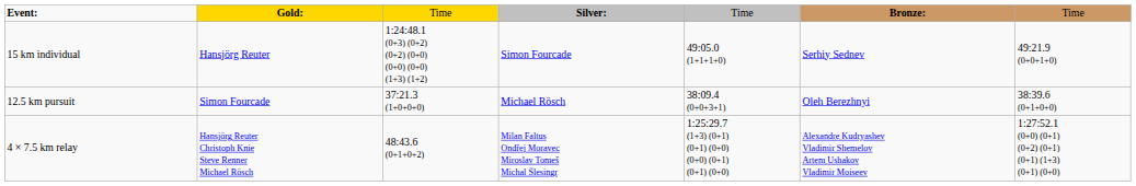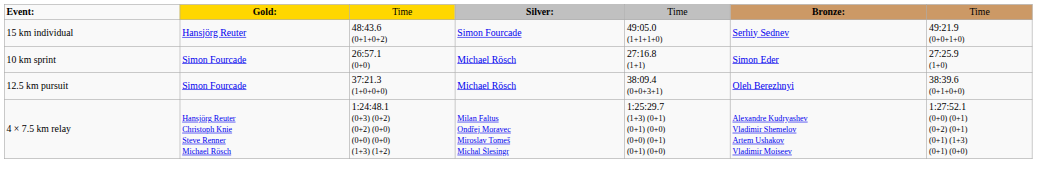15 km individual | column 3: 1:24:48.1 (0+3) (0+2) (0+2) (0+0) (0+0) (0+0) (1+3) (1+2) -> 48:43.6 (0+1+0+2)
+ row: 10 km sprint | Simon Fourcade | 26:57.1 (0+0) | Michael Rösch | 27:16.8 (1+1) | Simon Eder | 27:25.9 (1+0)
4 × 7.5 km relay | column 3: 48:43.6 (0+1+0+2) -> 1:24:48.1 (0+3) (0+2) (0+2) (0+0) (0+0) (0+0) (1+3) (1+2)
